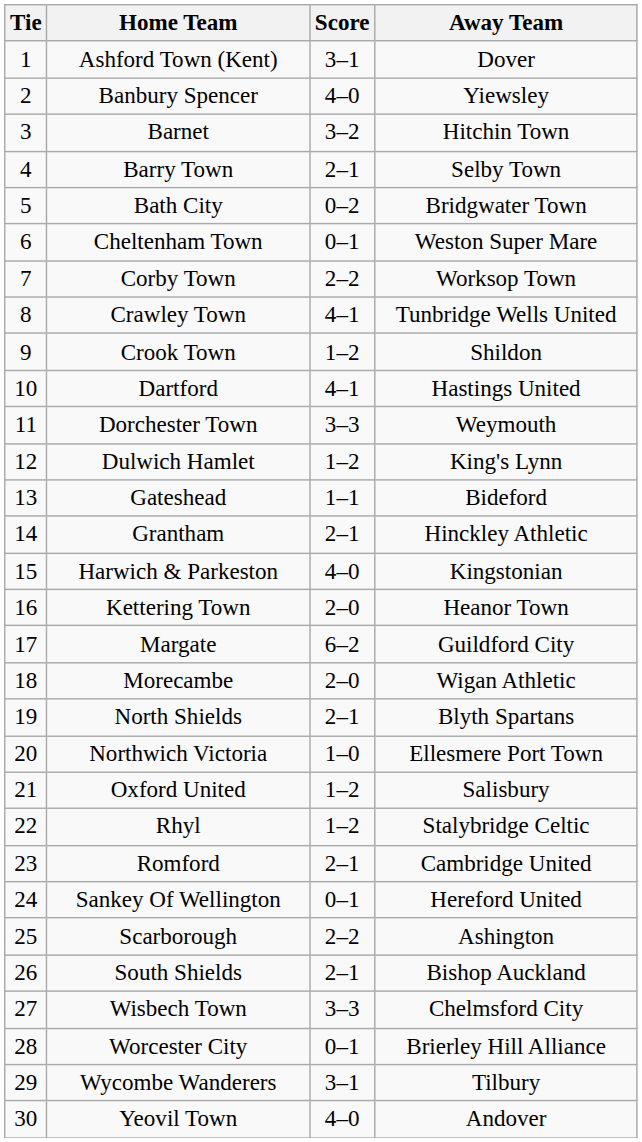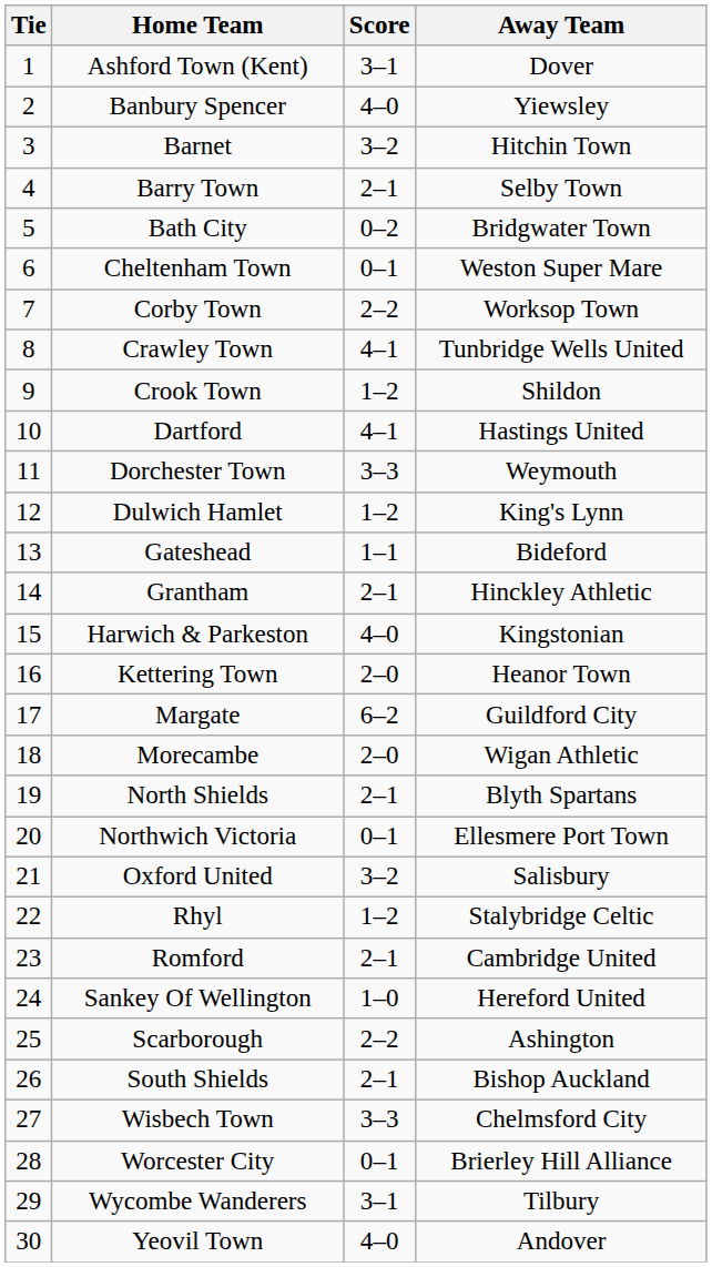Northwich Victoria | Score: 1–0 -> 0–1
Oxford United | Score: 1–2 -> 3–2
Sankey Of Wellington | Score: 0–1 -> 1–0
